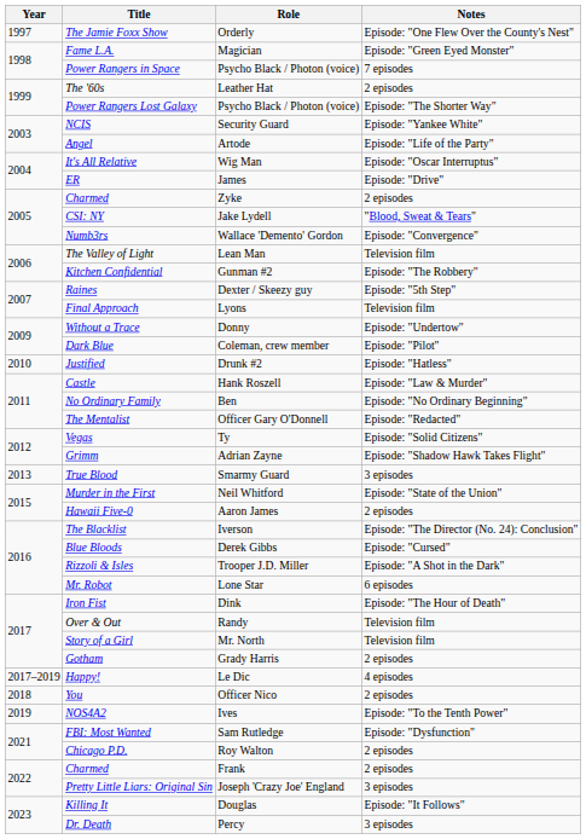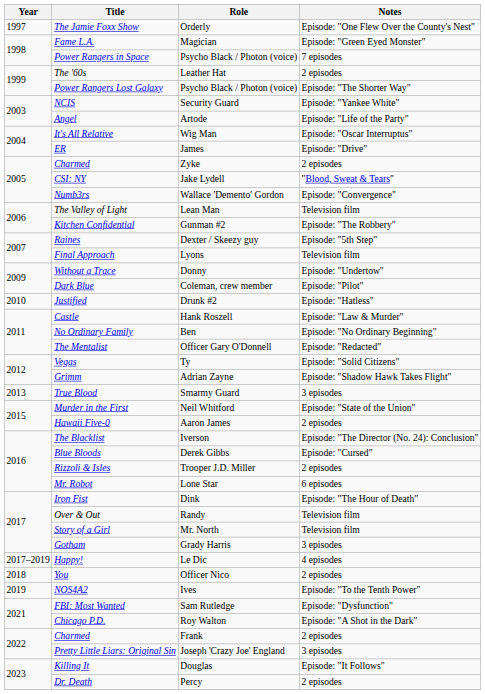Rizzoli & Isles | Notes: Episode: "A Shot in the Dark" -> 2 episodes
Gotham | Notes: 2 episodes -> 3 episodes
Chicago P.D. | Notes: 2 episodes -> Episode: "A Shot in the Dark"
Dr. Death | Notes: 3 episodes -> 2 episodes
